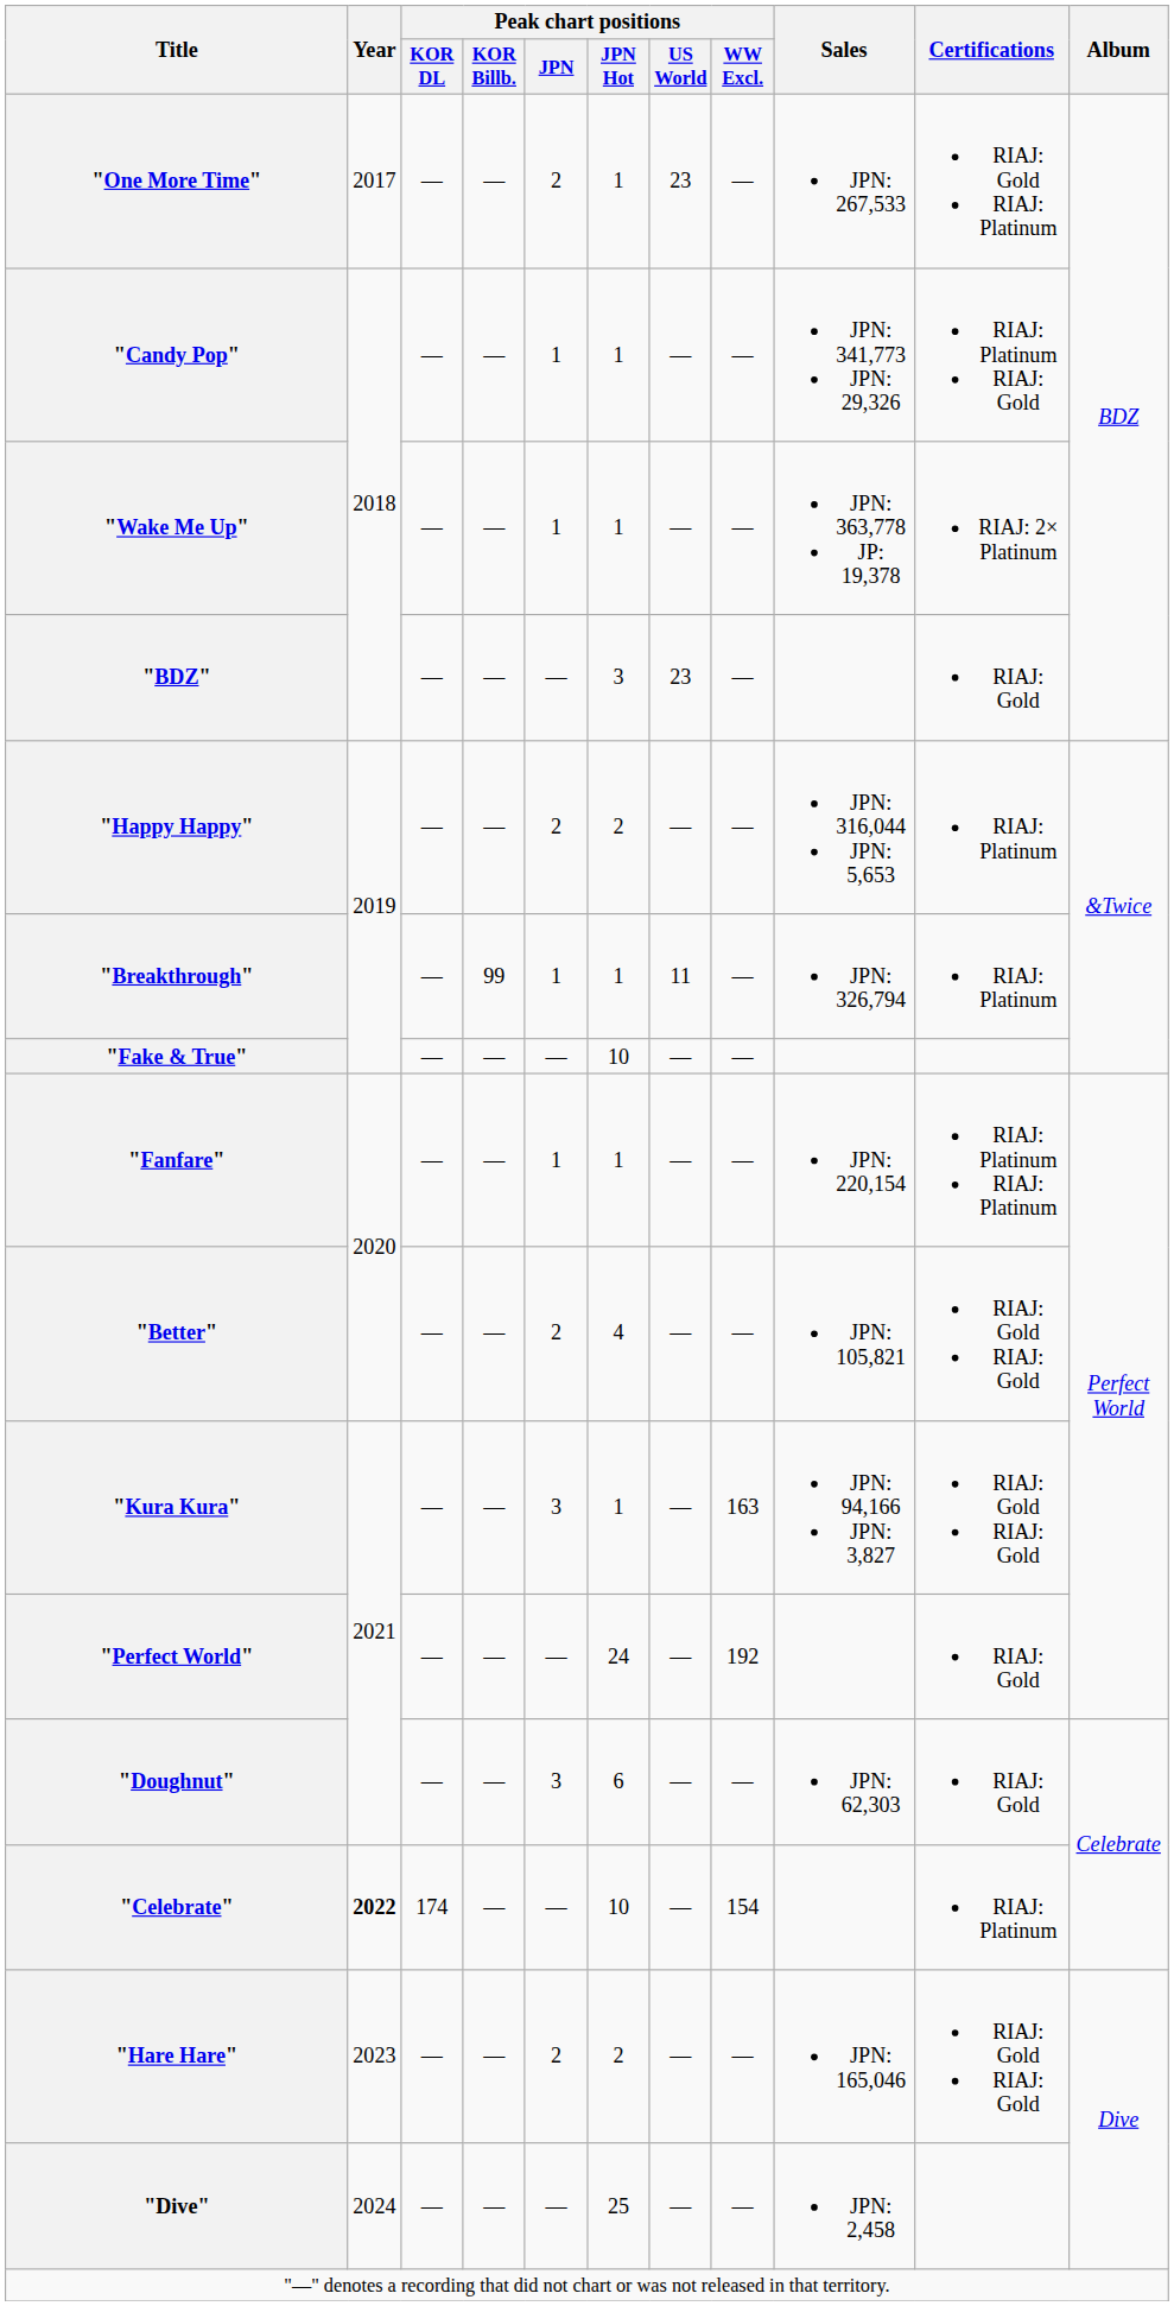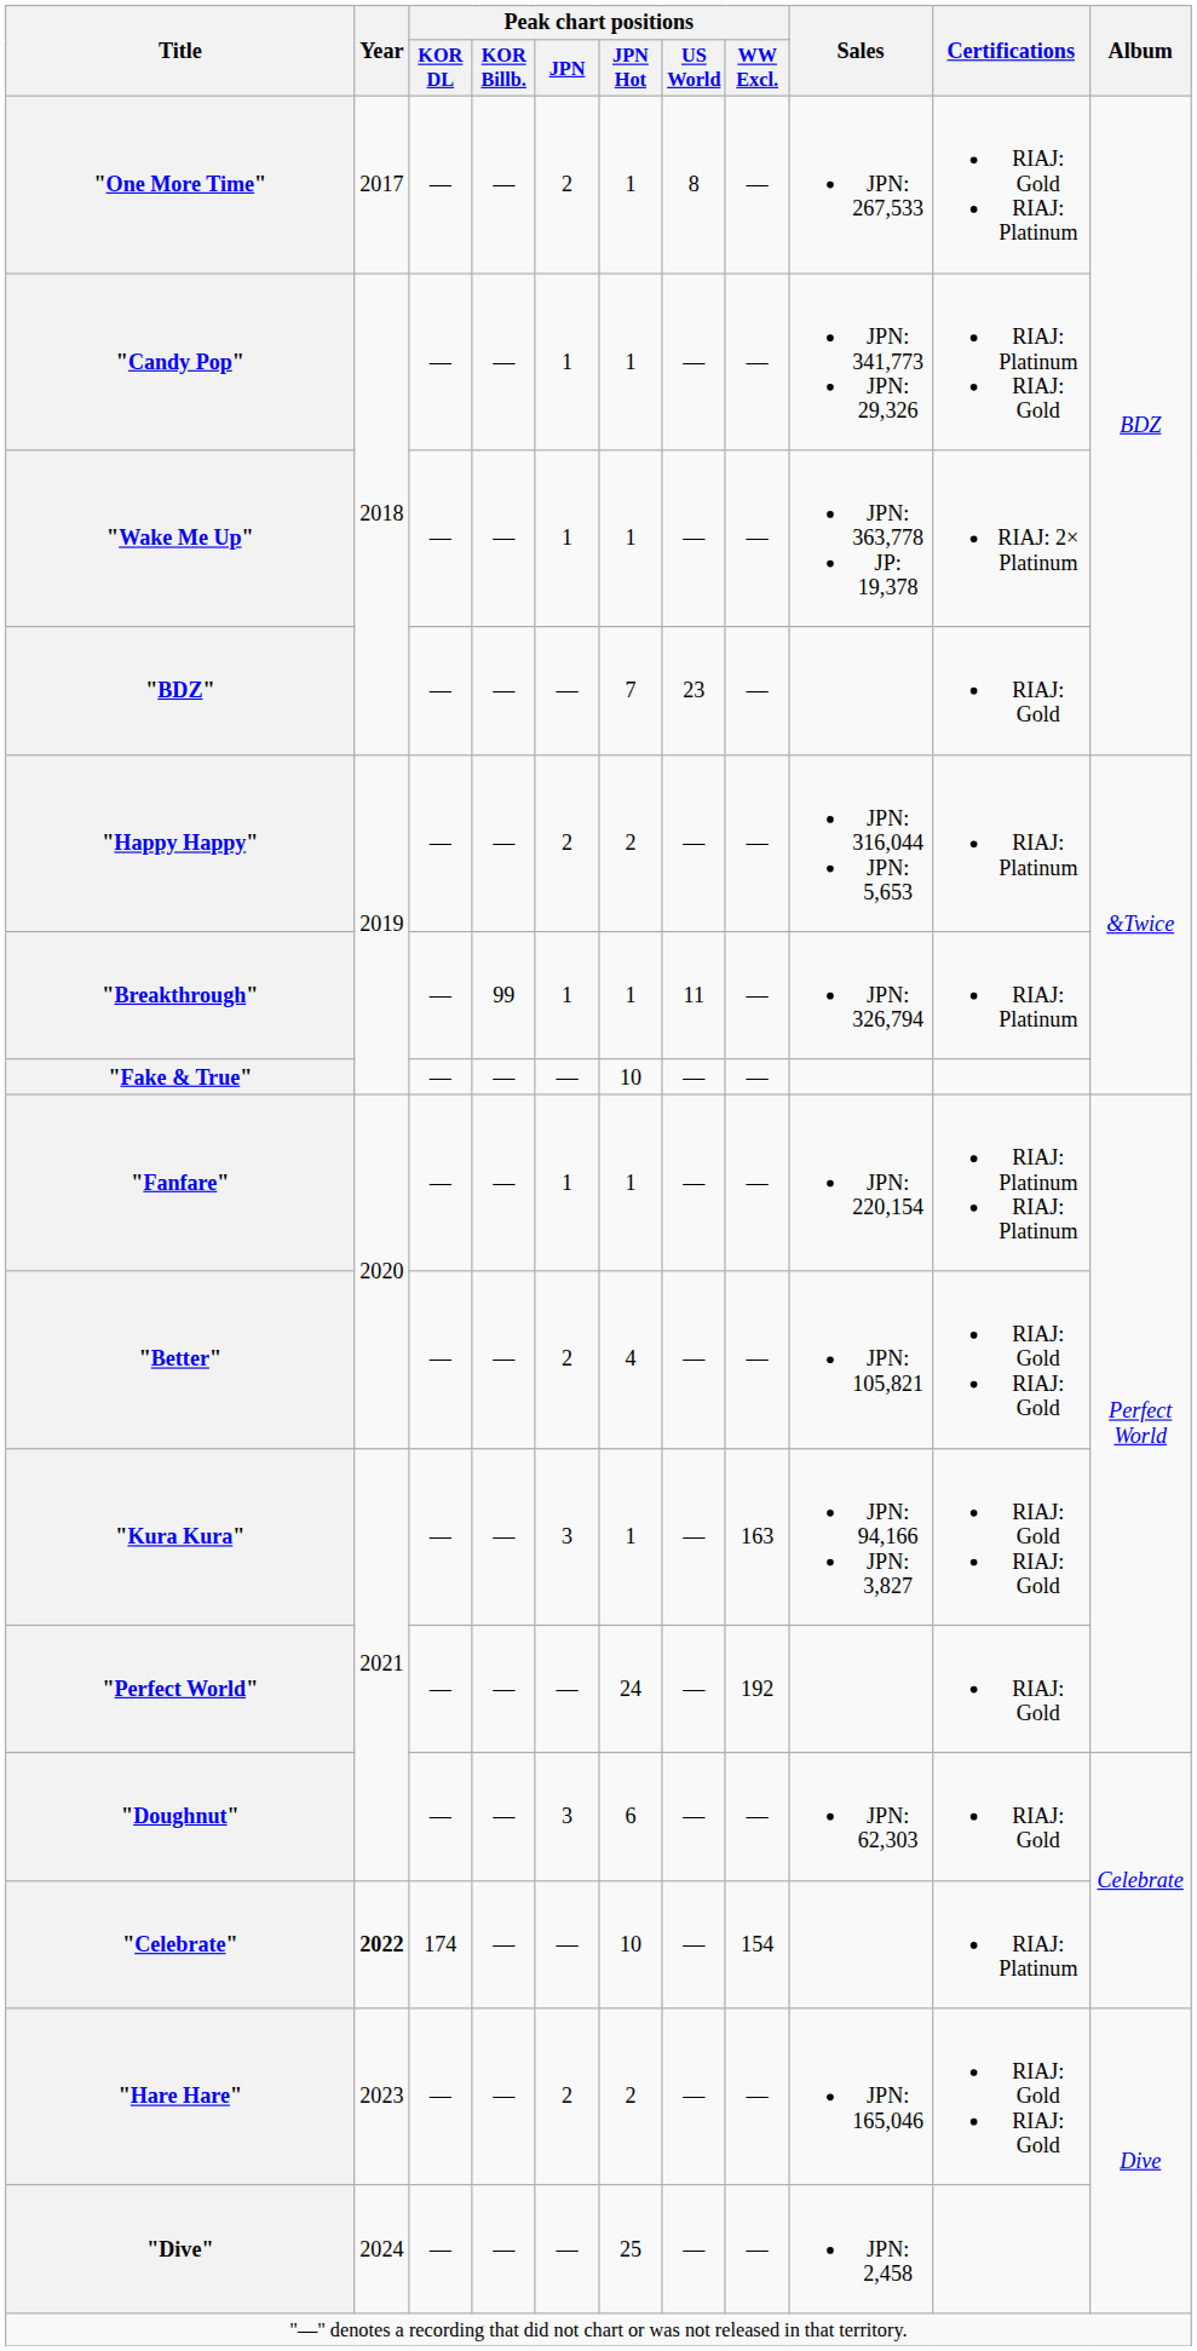"One More Time" | Peak chart positions / US World: 23 -> 8
"BDZ" | Peak chart positions / JPN Hot: 3 -> 7
